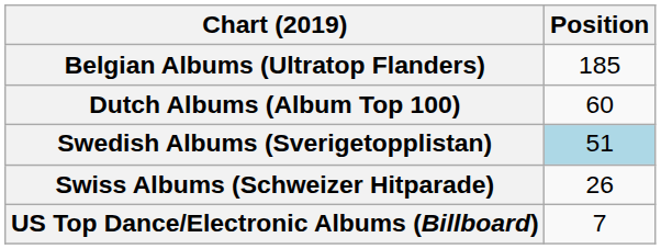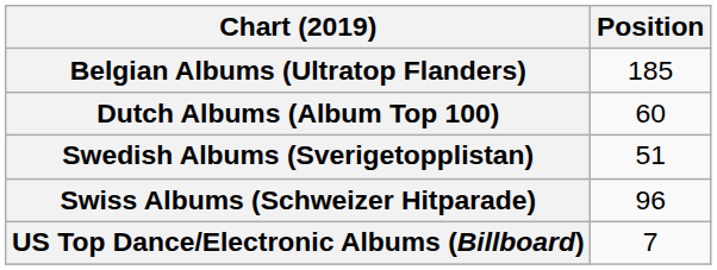Swedish Albums (Sverigetopplistan) | Position: lightblue background -> no background
Swiss Albums (Schweizer Hitparade) | Position: 26 -> 96
